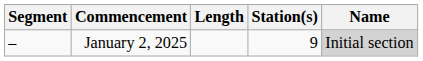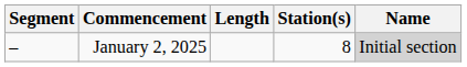January 2, 2025 | Station(s): 9 -> 8
